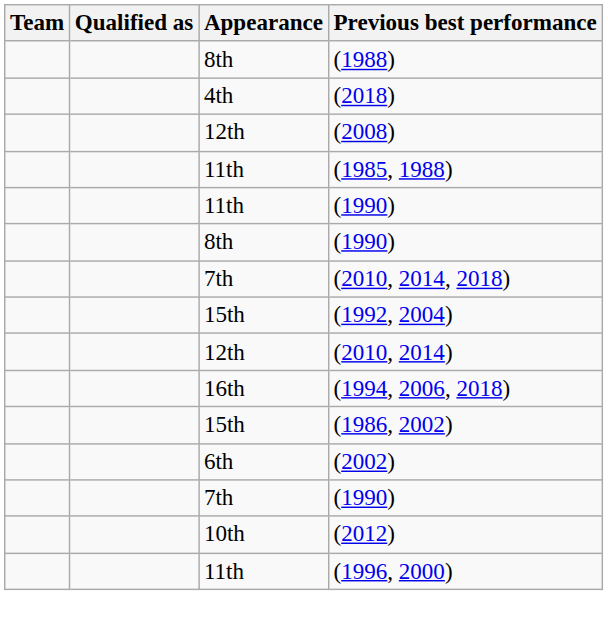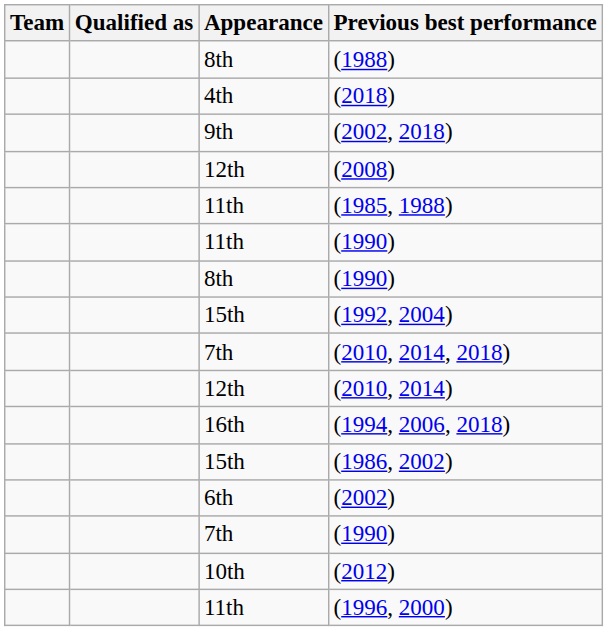+ row: 9th | (2002, 2018)
rows swapped: (1992, 2004) <-> (2010, 2014, 2018)
